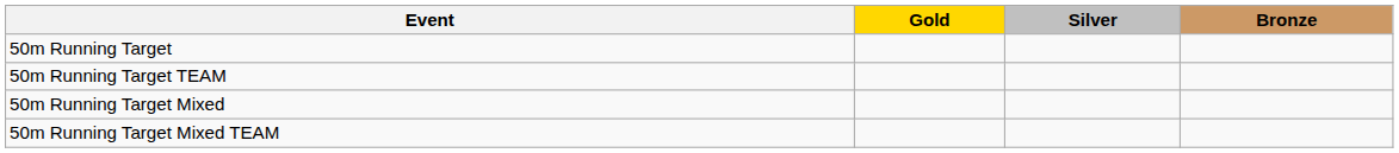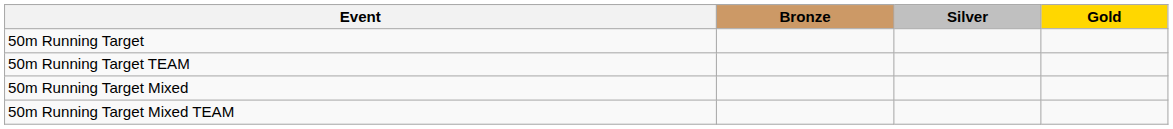columns swapped: Gold <-> Bronze
